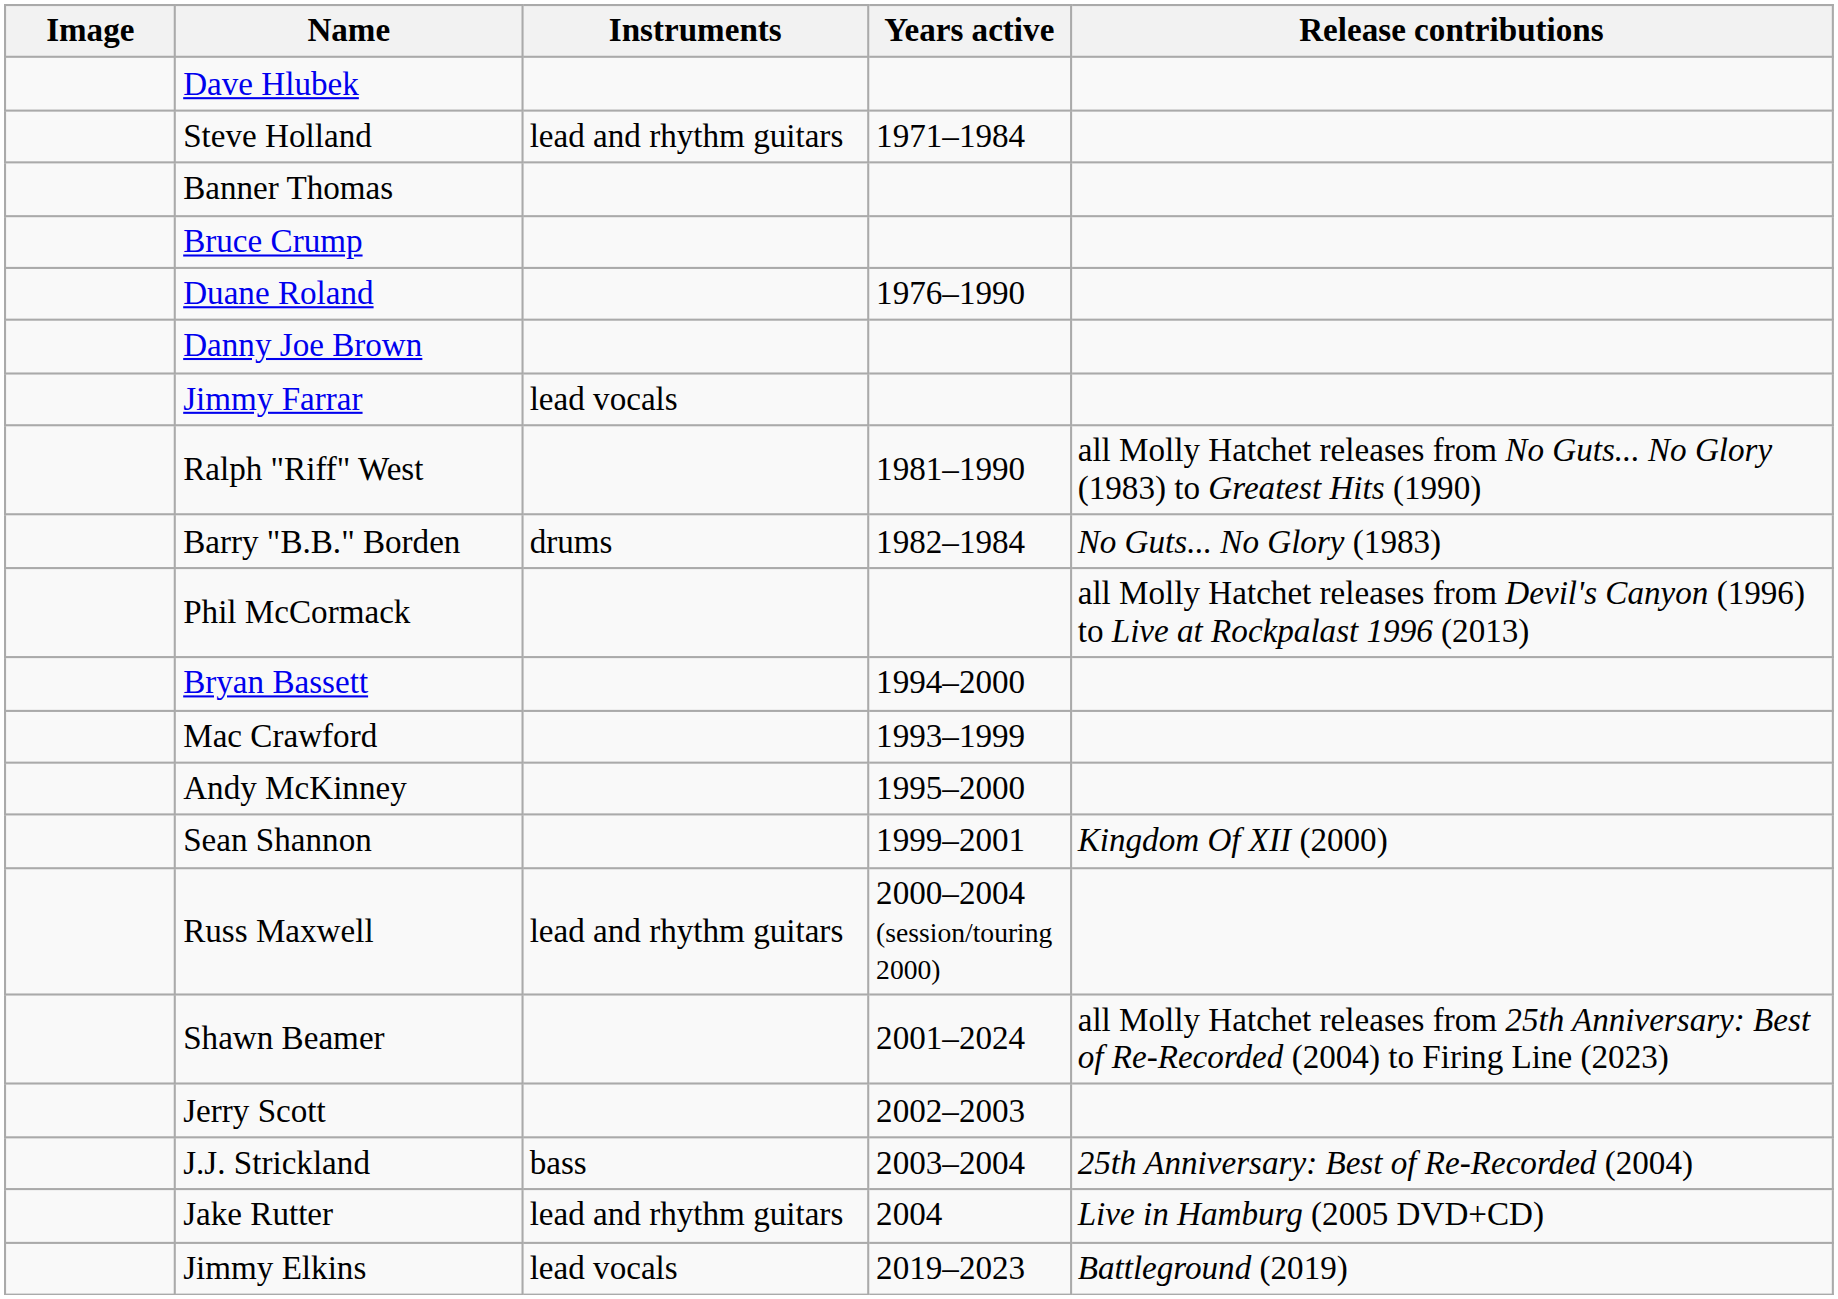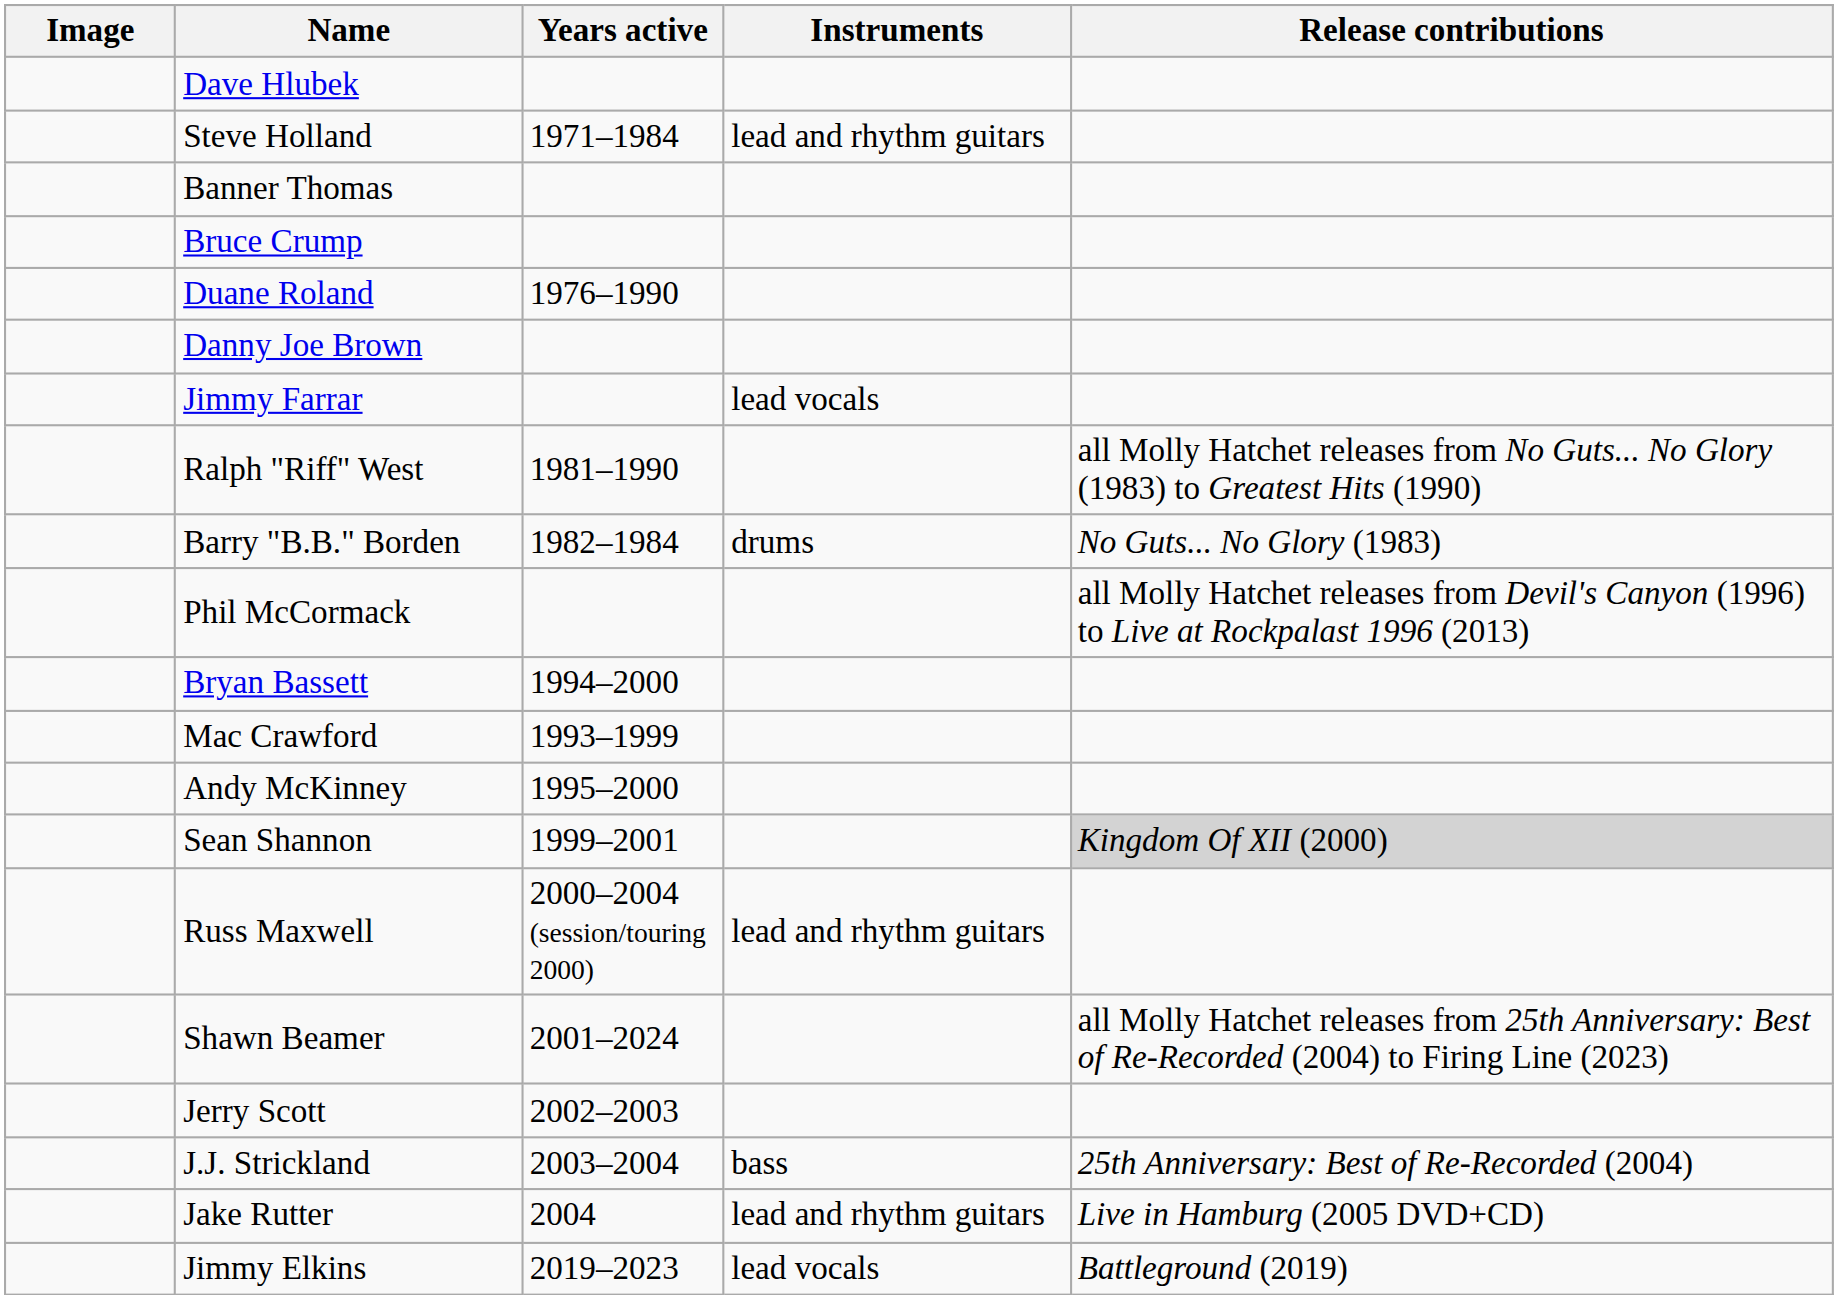columns swapped: Years active <-> Instruments
Sean Shannon | Release contributions: no background -> lightgrey background
